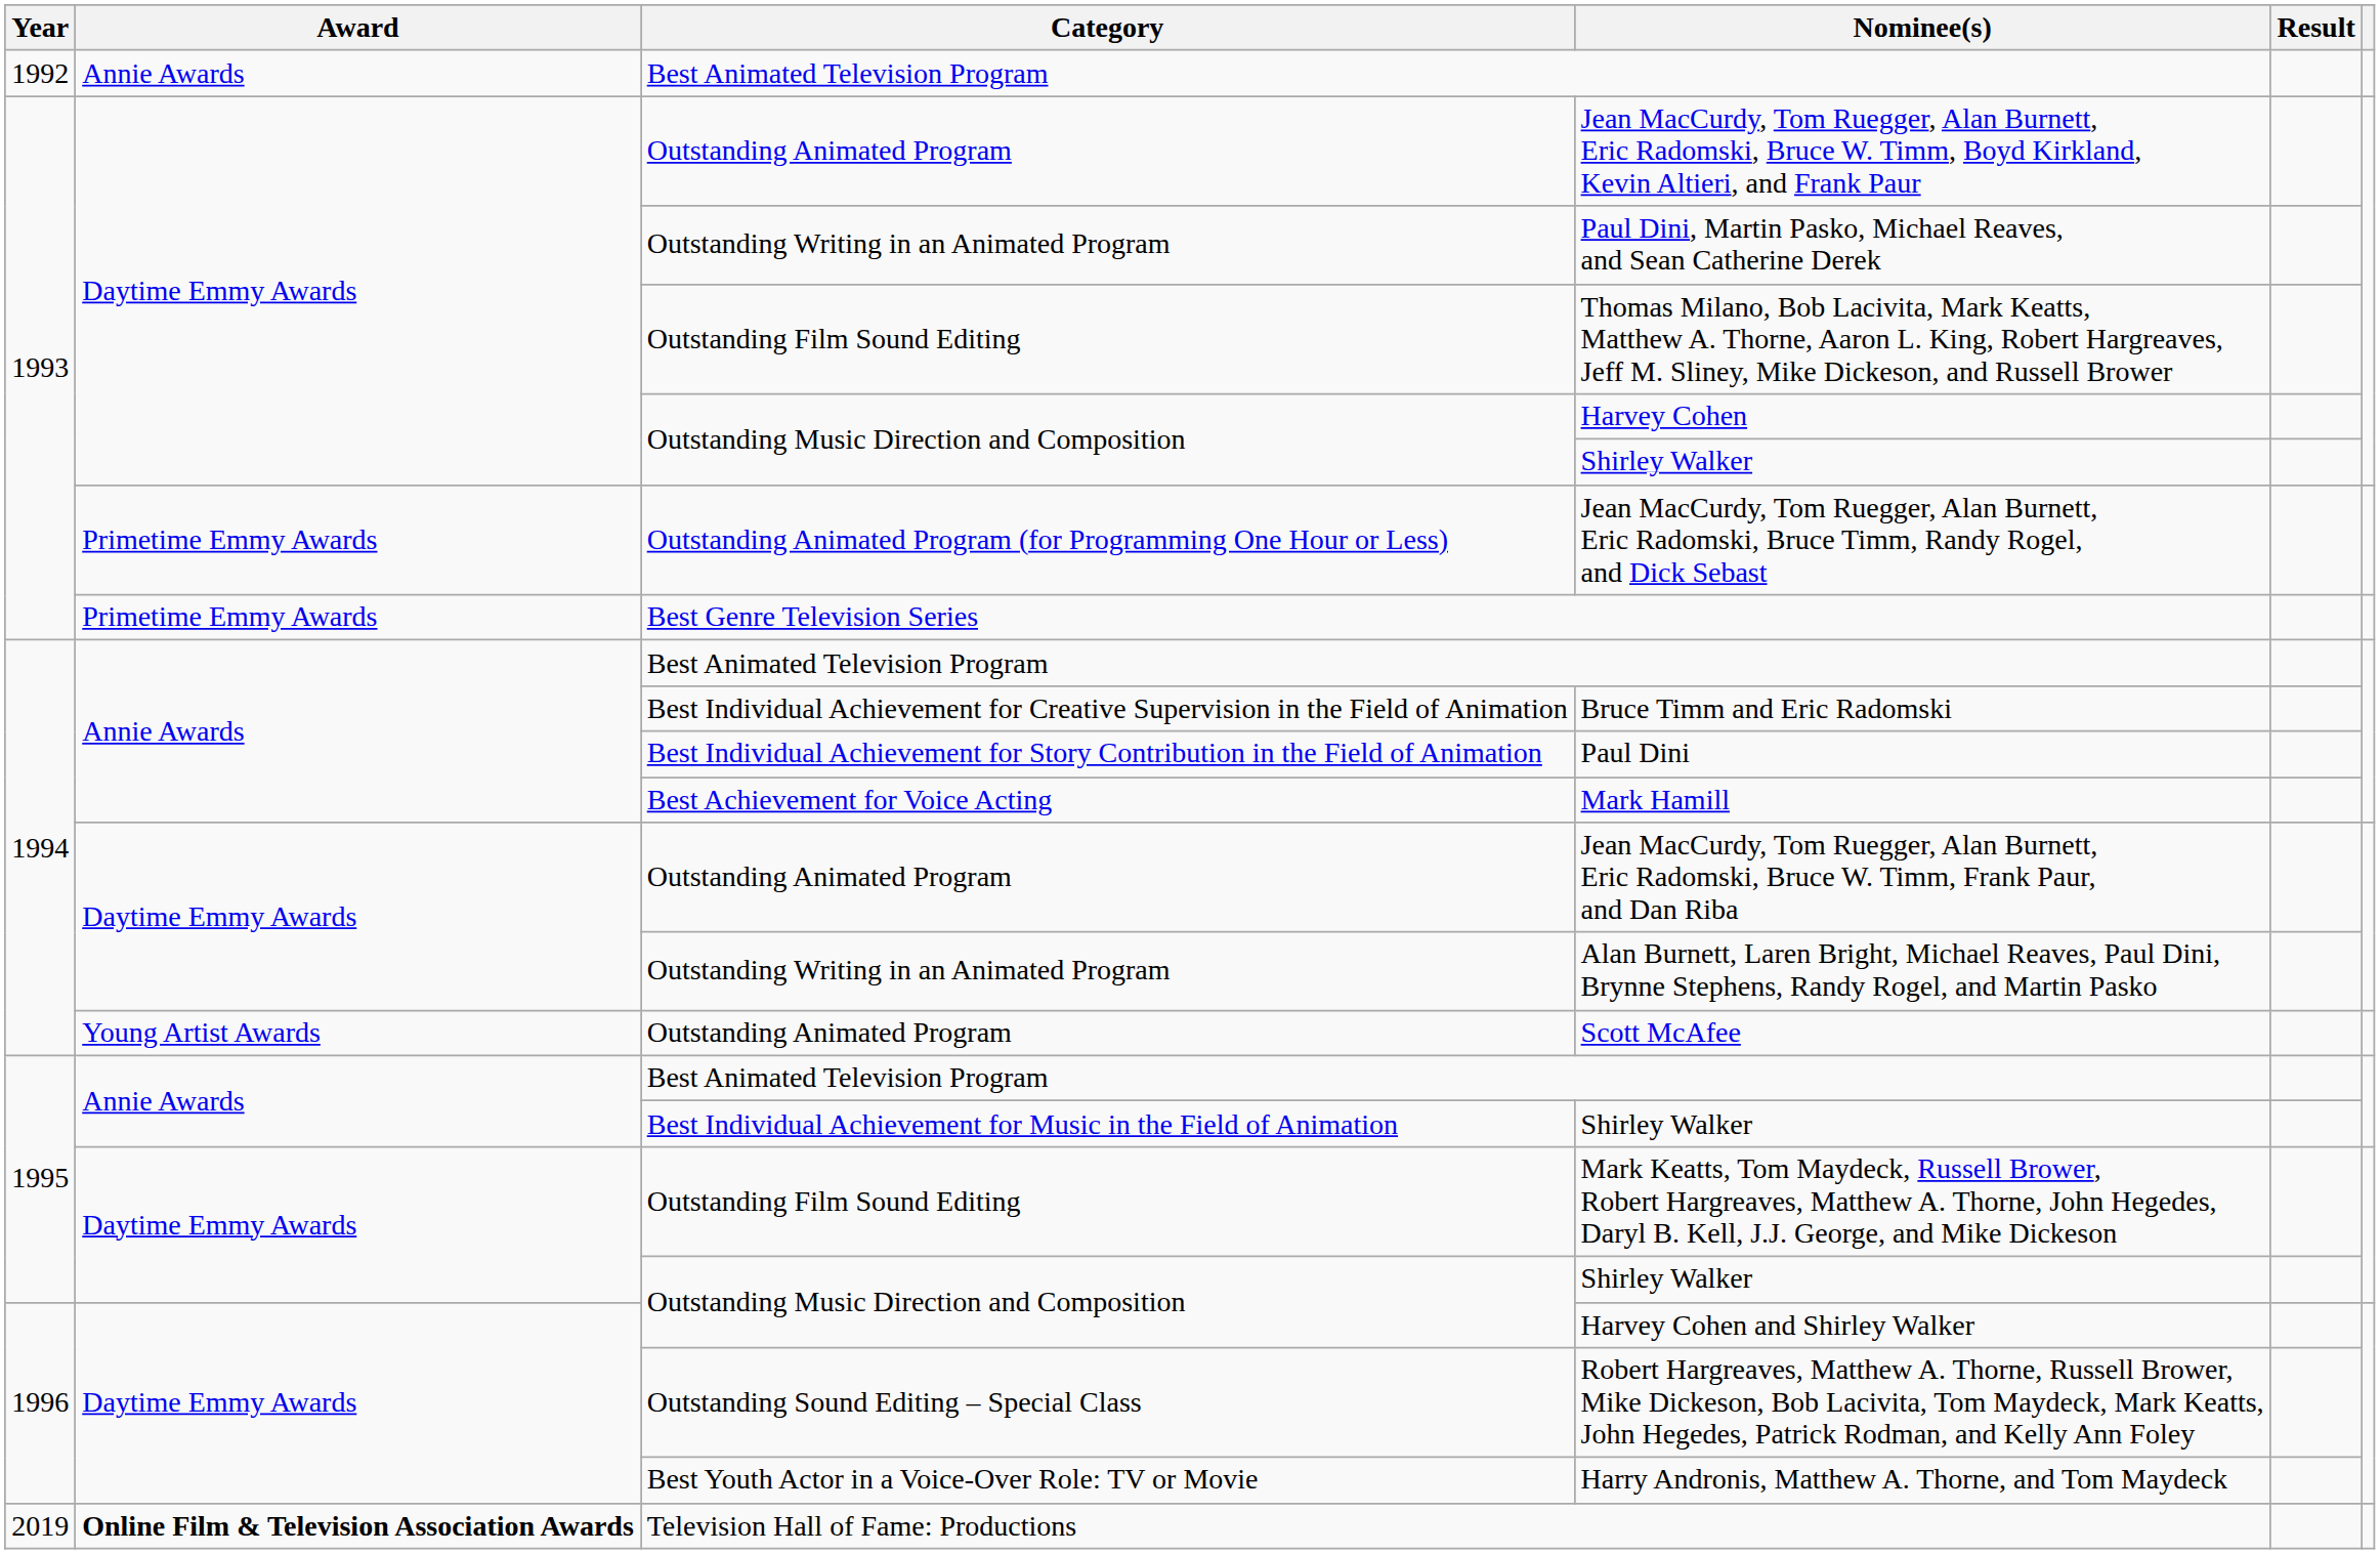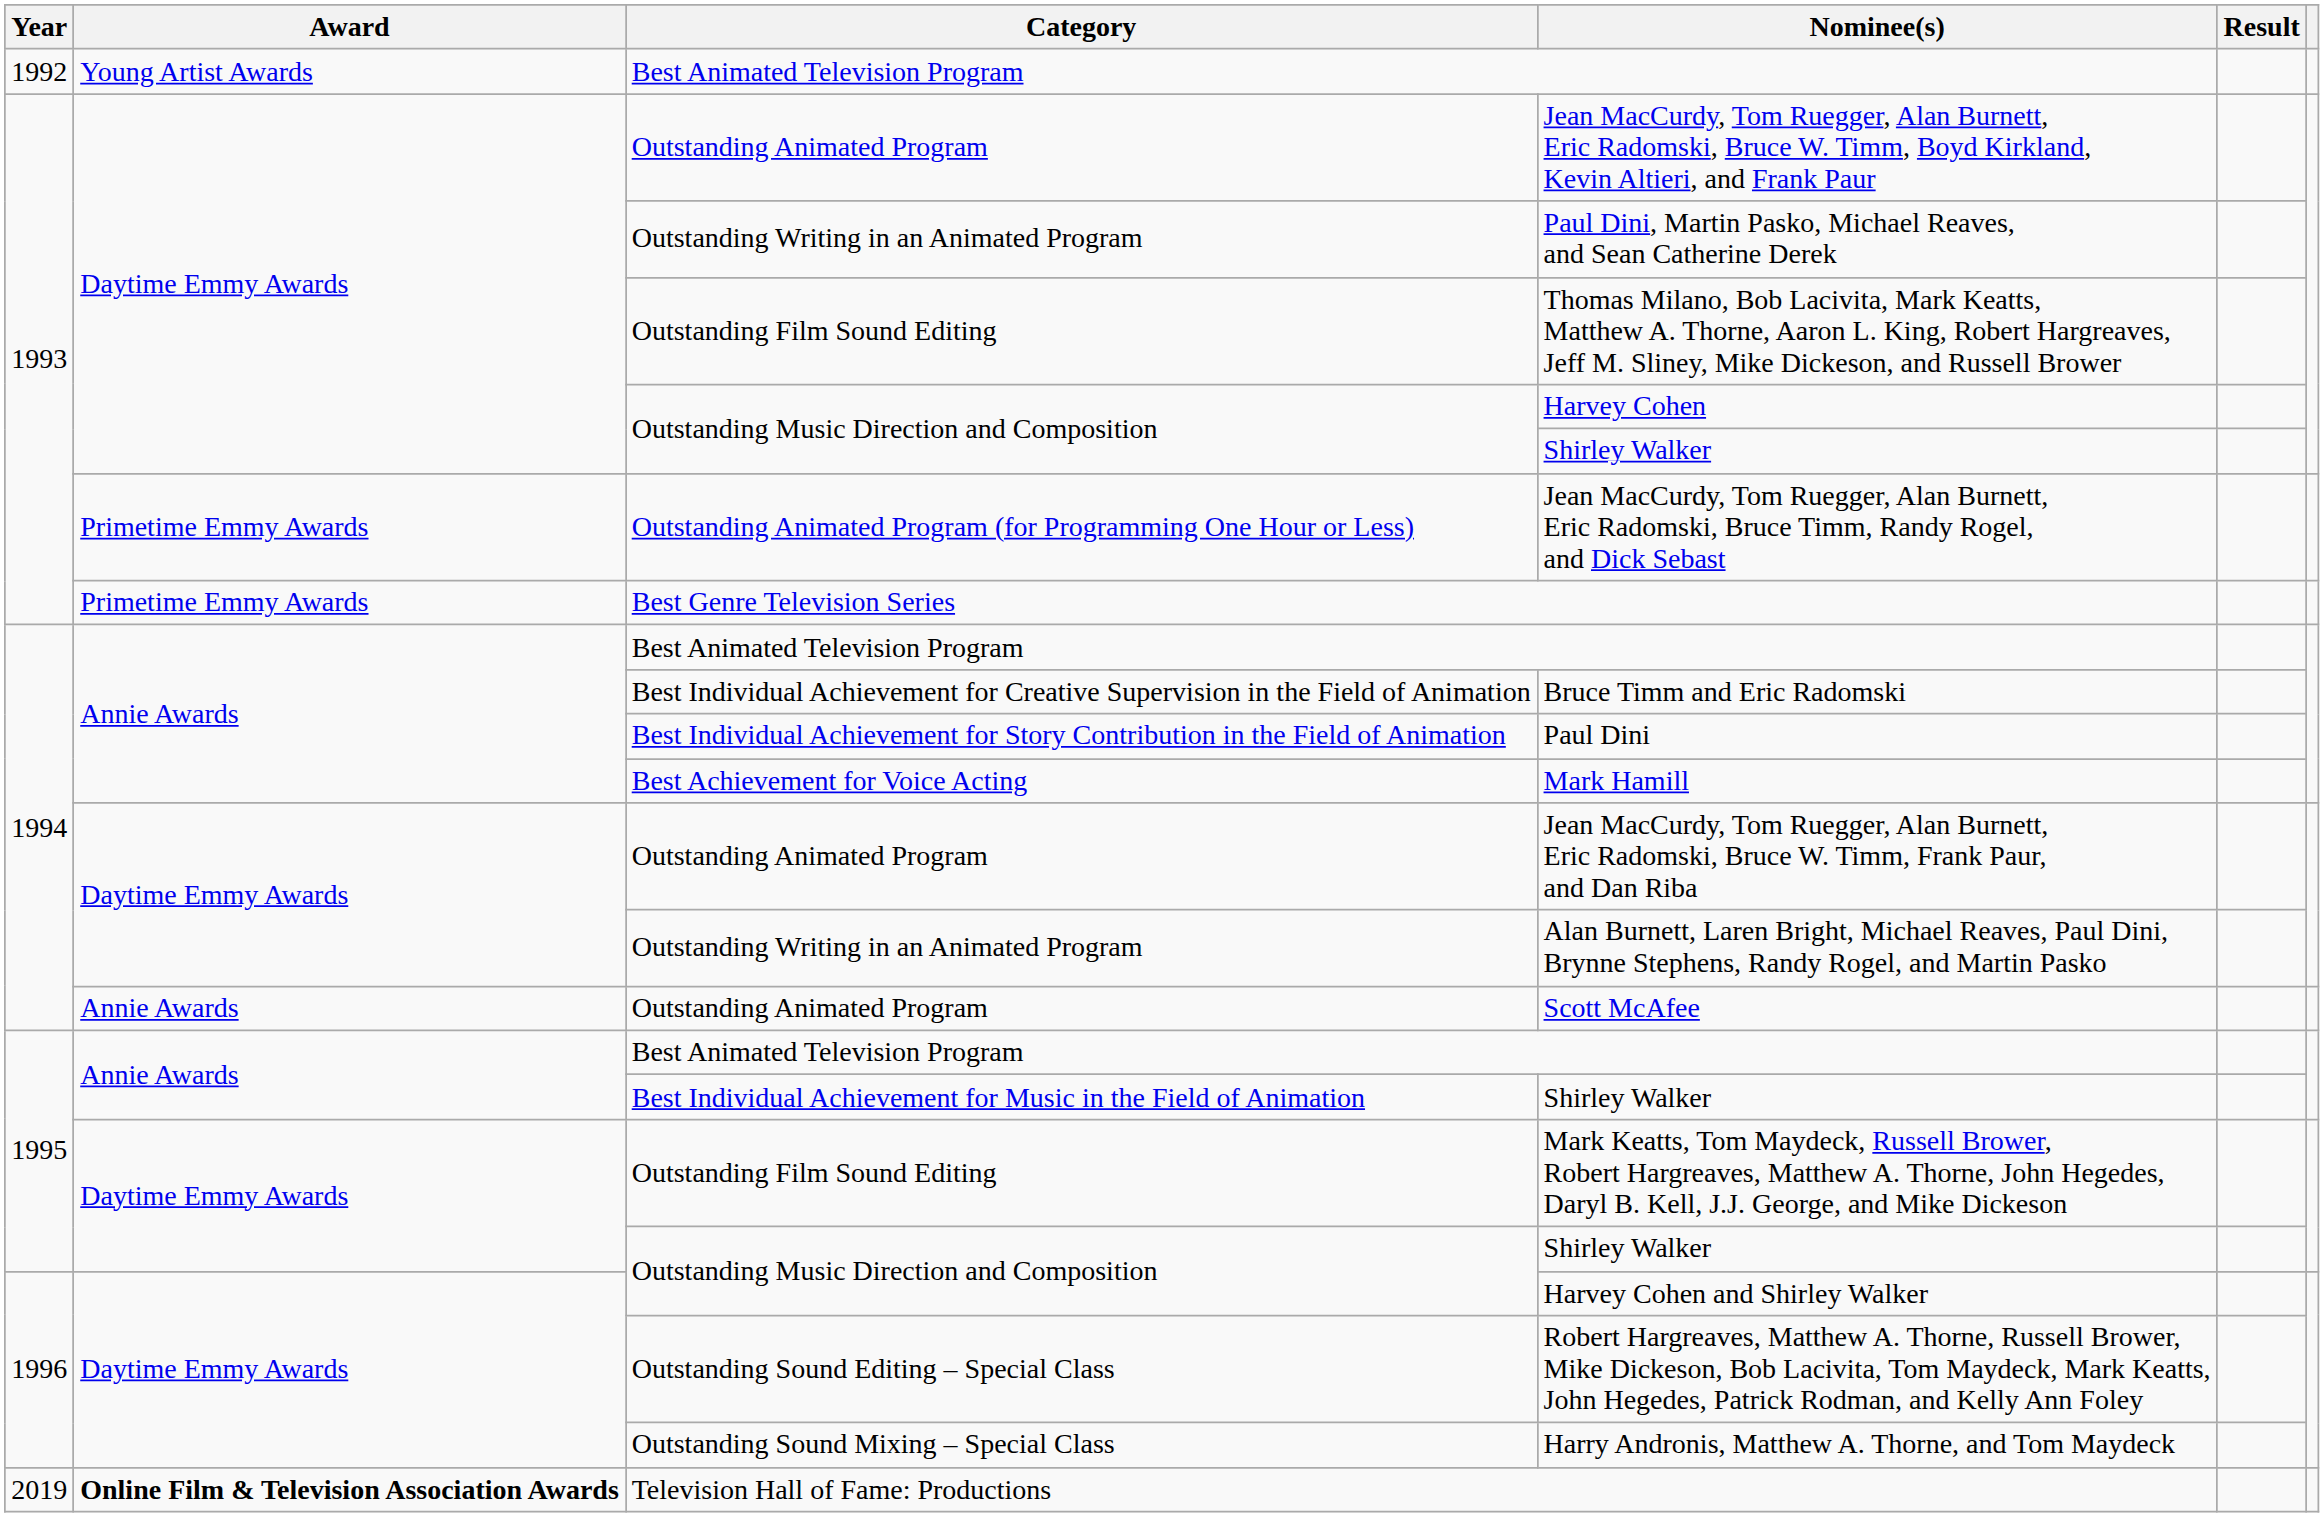1992 / Best Animated Television Program | Award: Annie Awards -> Young Artist Awards
Scott McAfee | Award: Young Artist Awards -> Annie Awards
Harry Andronis, Matthew A. Thorne, and Tom Maydeck | Category: Best Youth Actor in a Voice-Over Role: TV or Movie -> Outstanding Sound Mixing – Special Class
